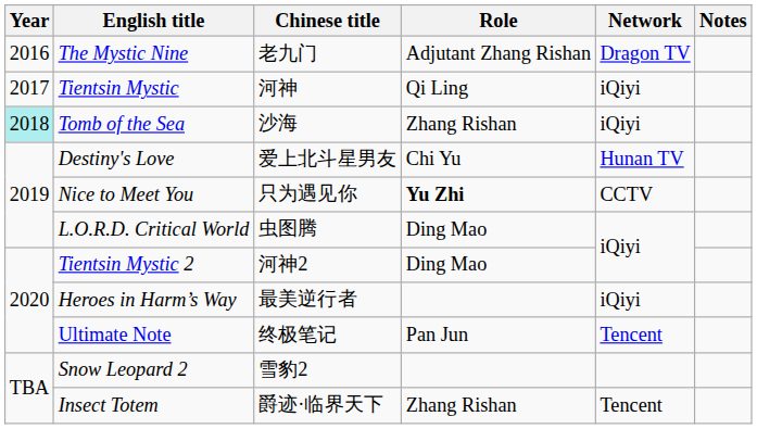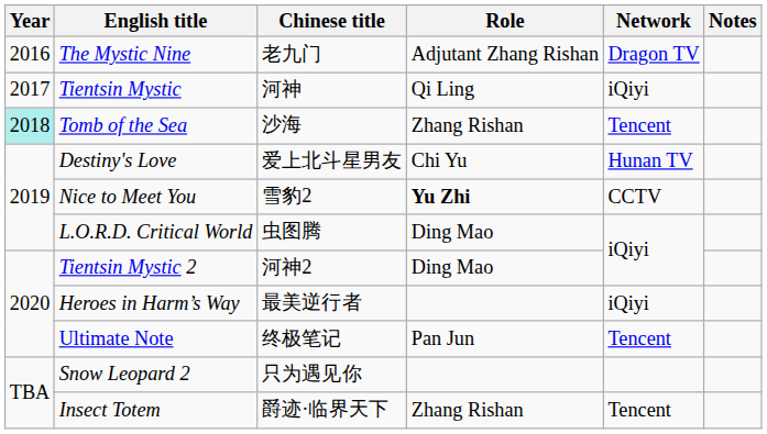Tomb of the Sea | Network: iQiyi -> Tencent
Nice to Meet You | Chinese title: 只为遇见你 -> 雪豹2
Snow Leopard 2 | Chinese title: 雪豹2 -> 只为遇见你
